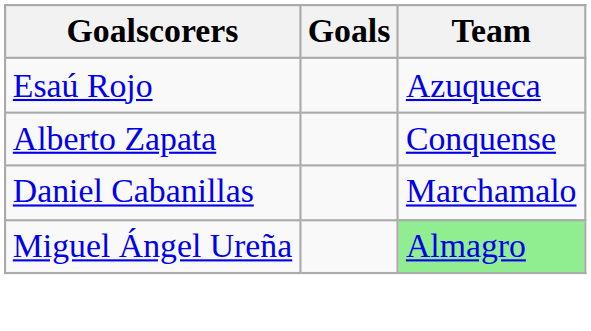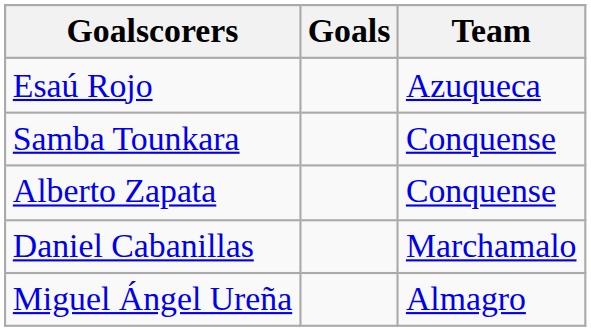+ row: Samba Tounkara | Conquense
Miguel Ángel Ureña | Team: lightgreen background -> no background
